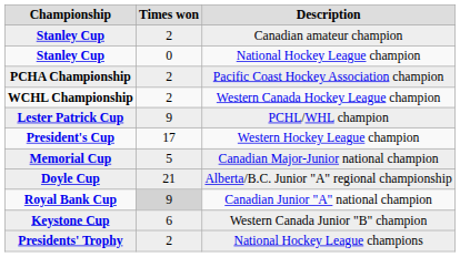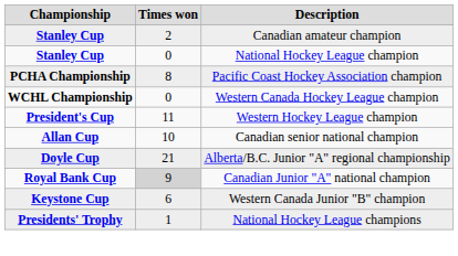Pacific Coast Hockey Association champion | Times won: 2 -> 8
Western Canada Hockey League champion | Times won: 2 -> 0
- row: Lester Patrick Cup | 9 | PCHL/WHL champion
Western Hockey League champion | Times won: 17 -> 11
- row: Memorial Cup | 5 | Canadian Major-Junior national champion
+ row: Allan Cup | 10 | Canadian senior national champion
National Hockey League champions | Times won: 2 -> 1
